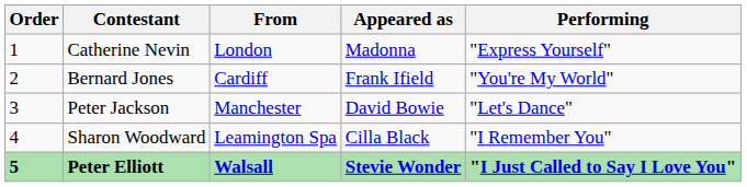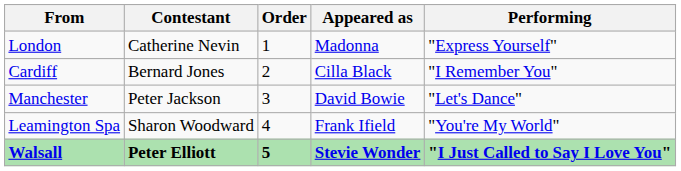columns swapped: Order <-> From
Bernard Jones | Appeared as: Frank Ifield -> Cilla Black
Bernard Jones | Performing: "You're My World" -> "I Remember You"
Sharon Woodward | Appeared as: Cilla Black -> Frank Ifield
Sharon Woodward | Performing: "I Remember You" -> "You're My World"
